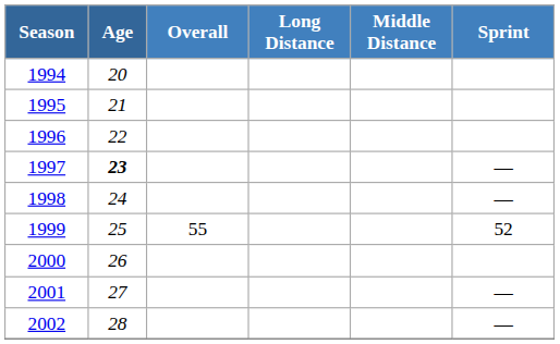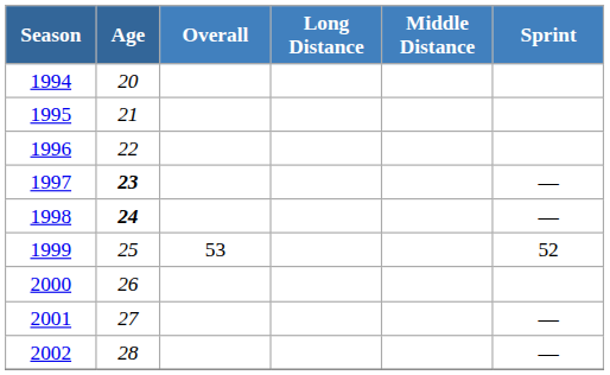1998 | Age: normal -> bold
1999 | Overall: 55 -> 53
